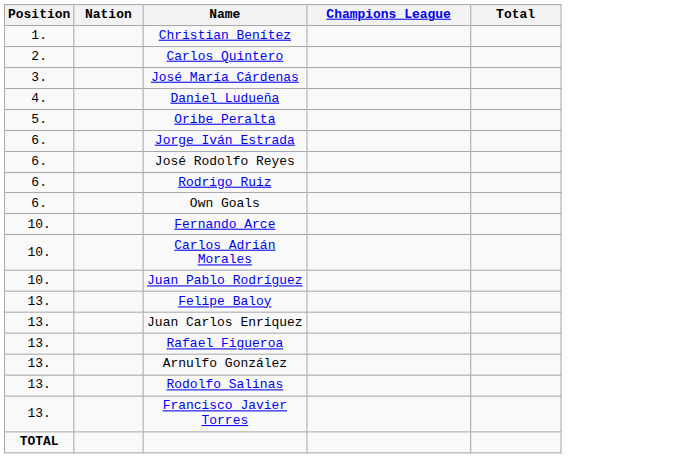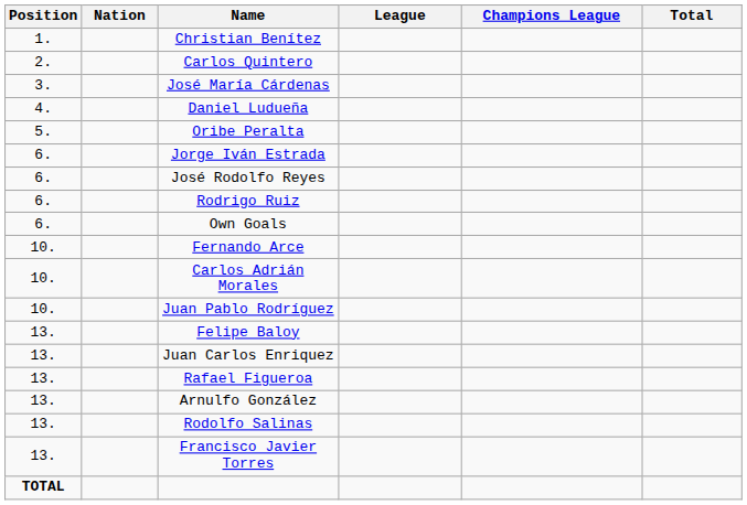+ column: League
